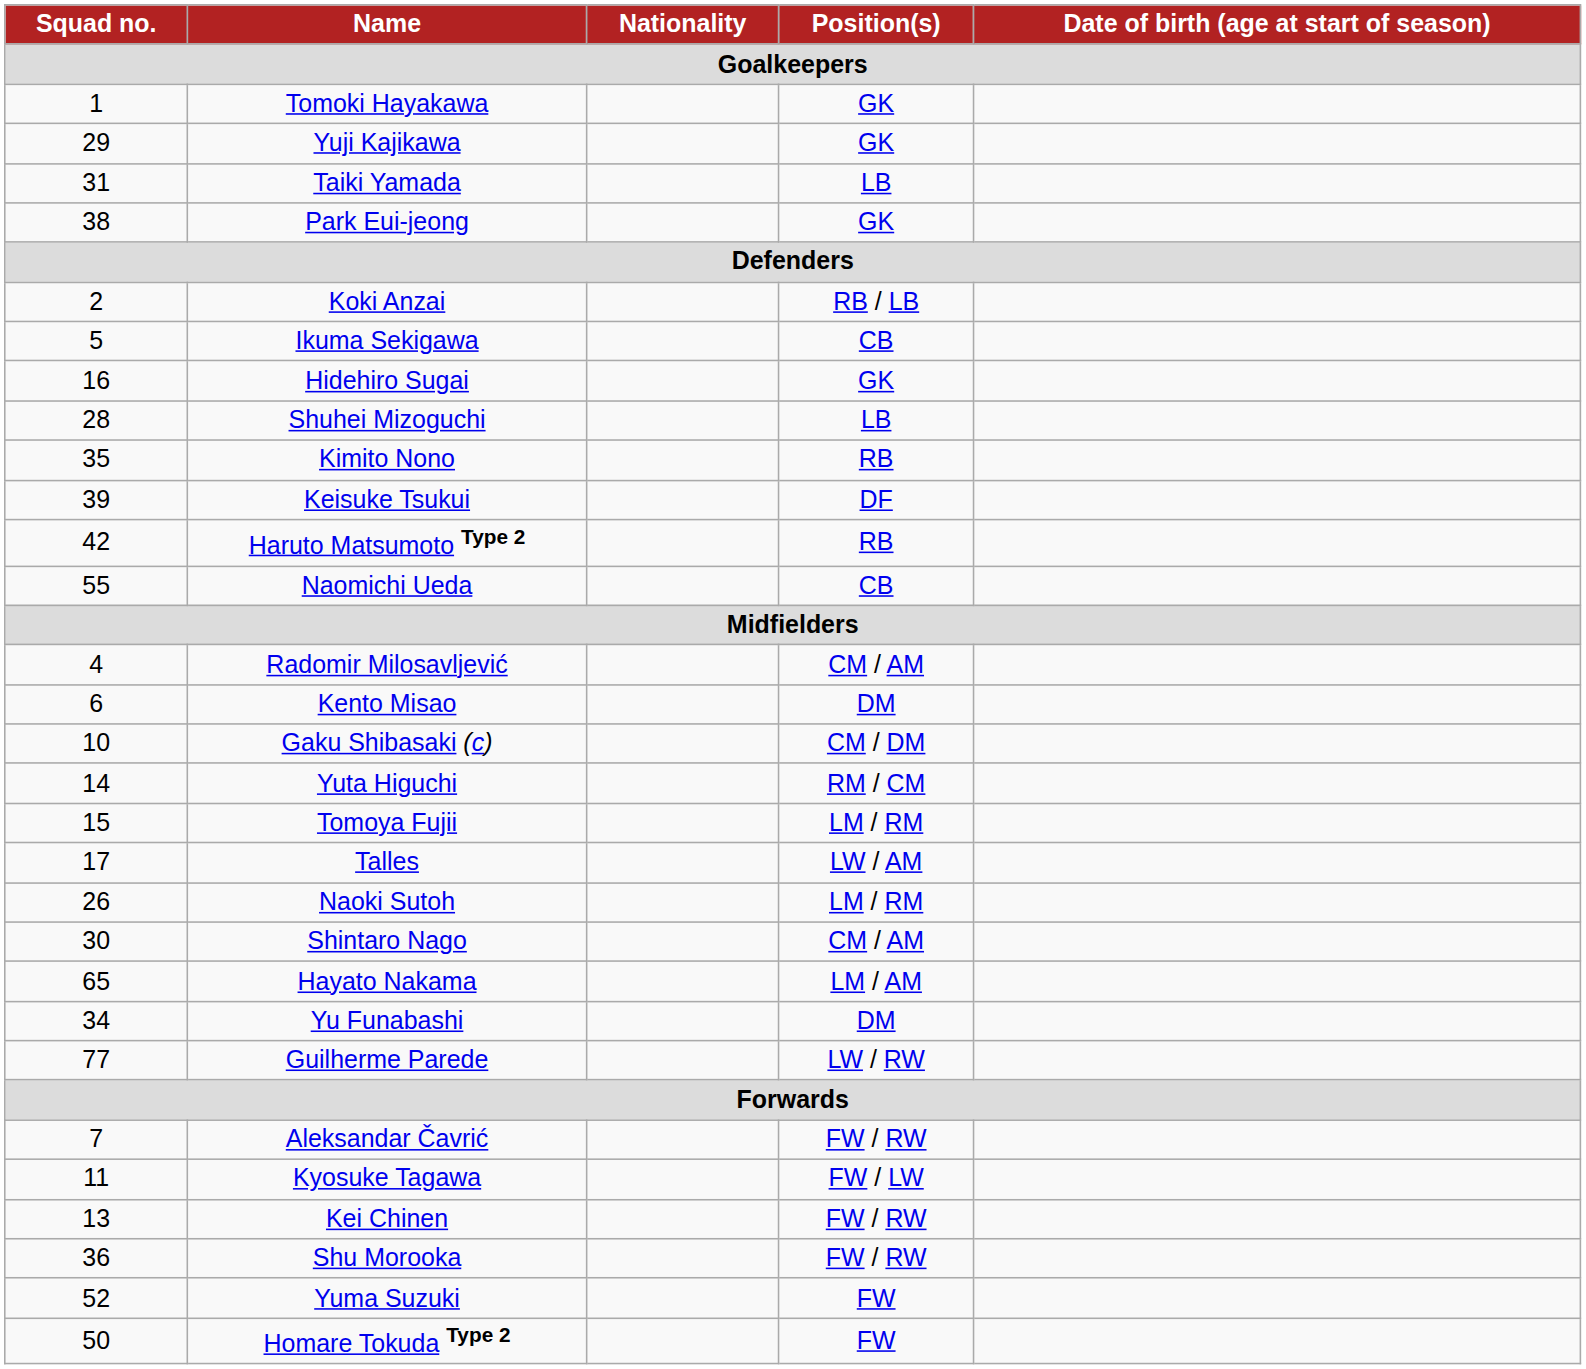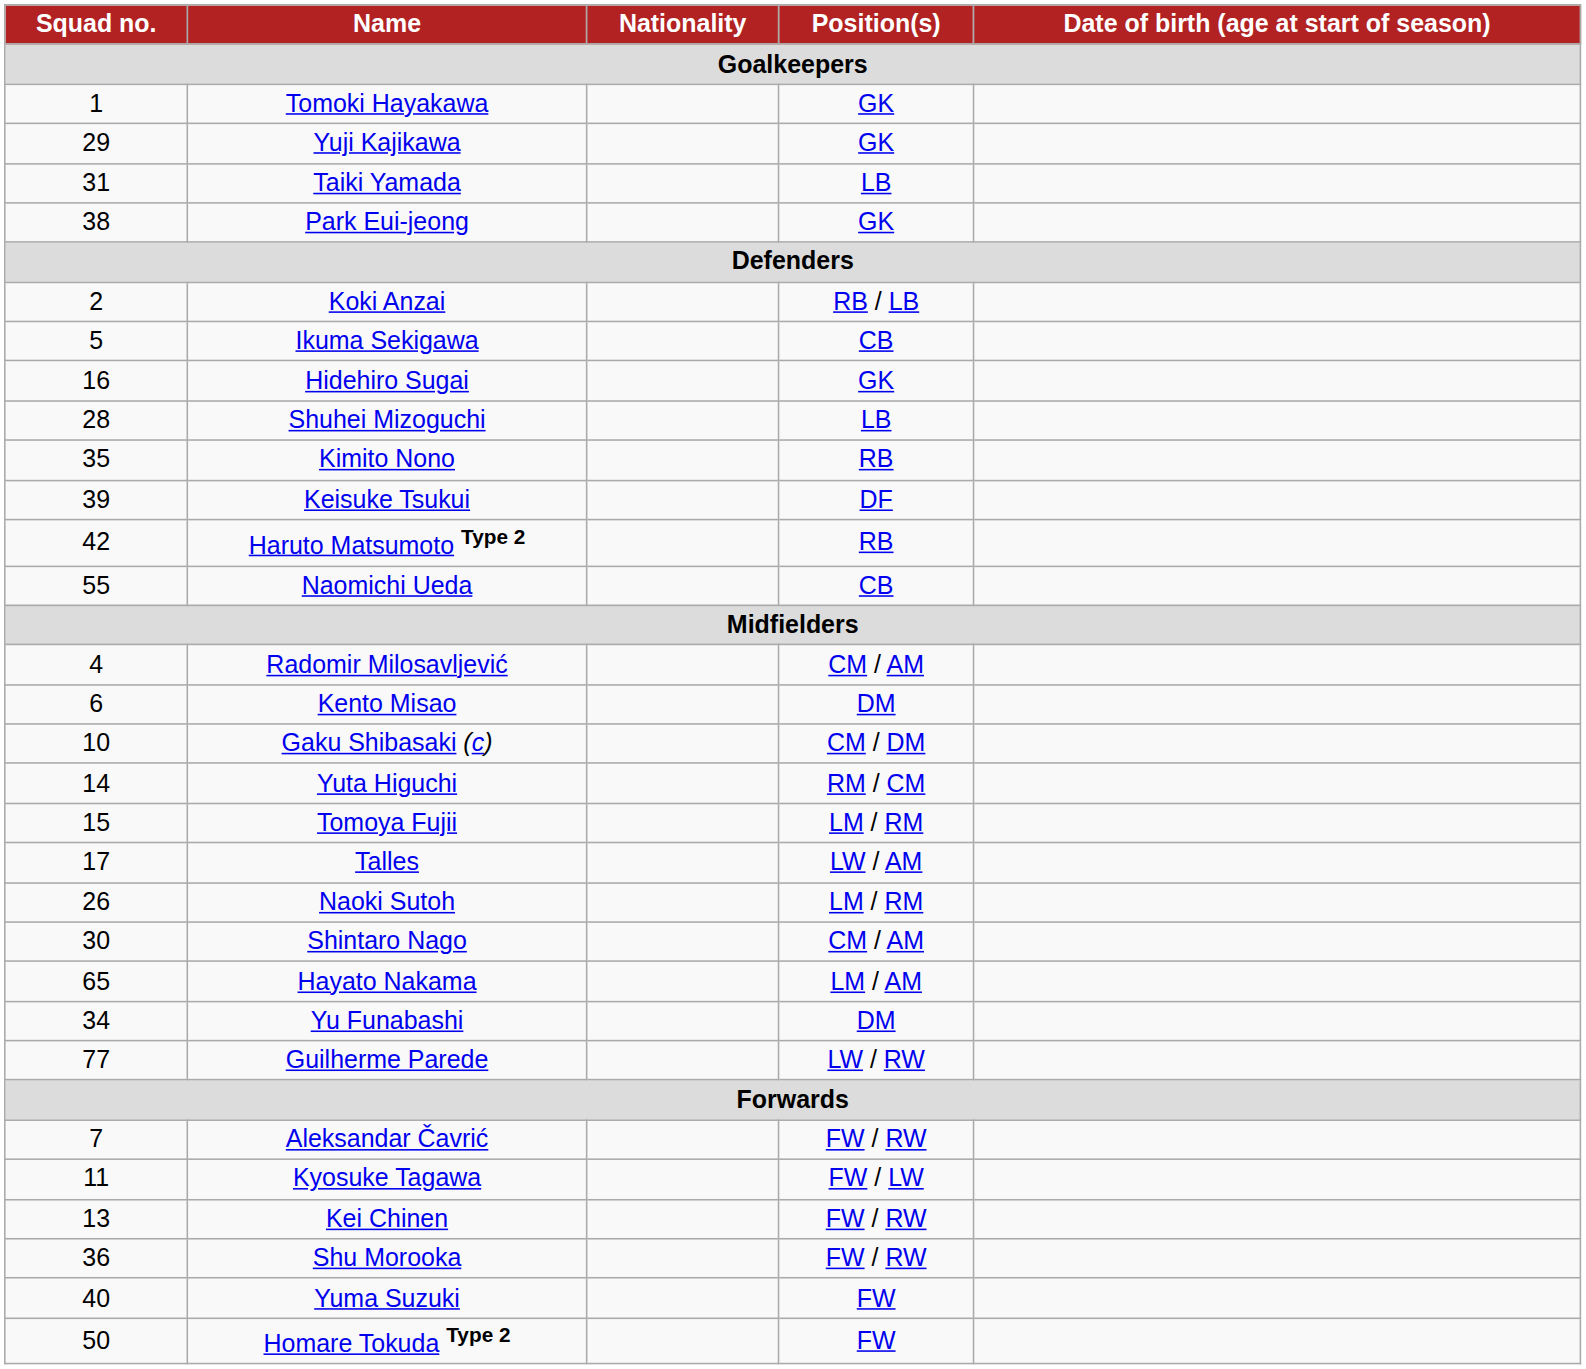Yuma Suzuki | Squad no. / Goalkeepers: 52 -> 40
